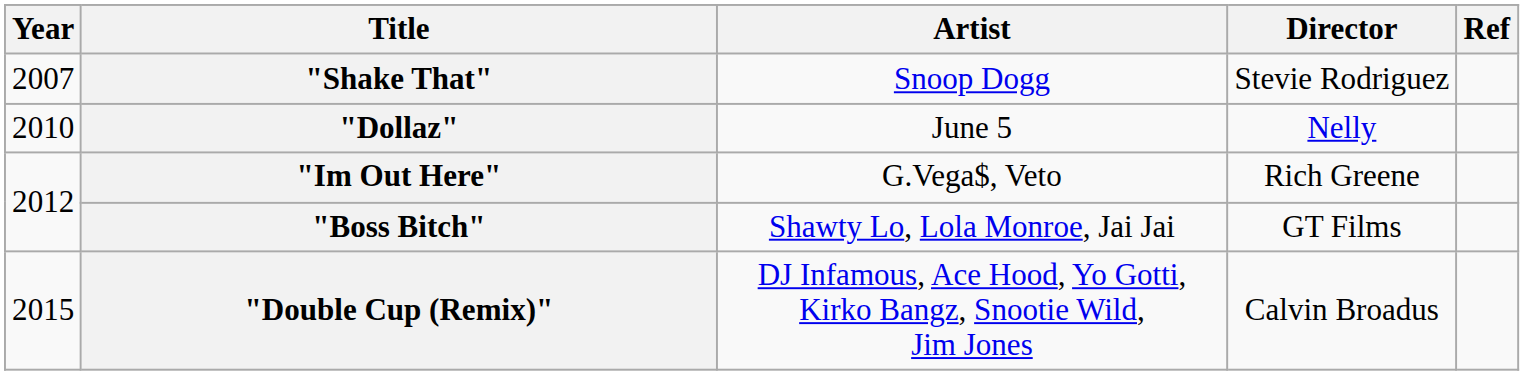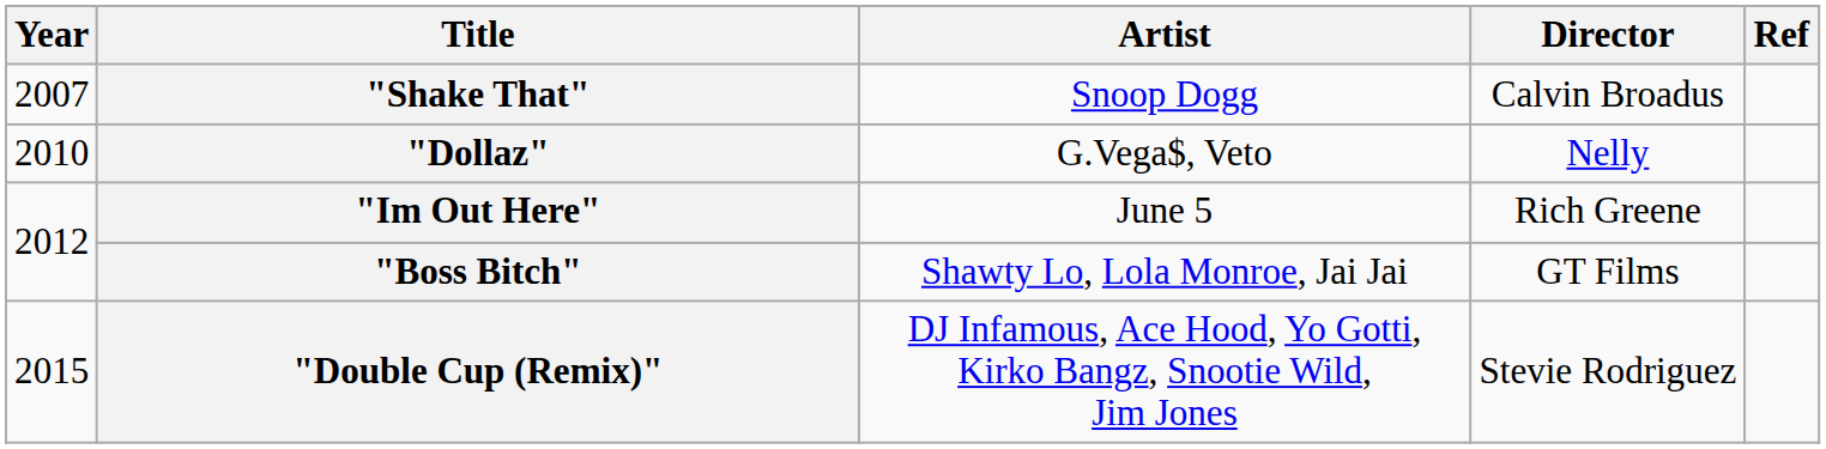"Shake That" | Director: Stevie Rodriguez -> Calvin Broadus
"Dollaz" | Artist: June 5 -> G.Vega$, Veto
"Im Out Here" | Artist: G.Vega$, Veto -> June 5
"Double Cup (Remix)" | Director: Calvin Broadus -> Stevie Rodriguez
